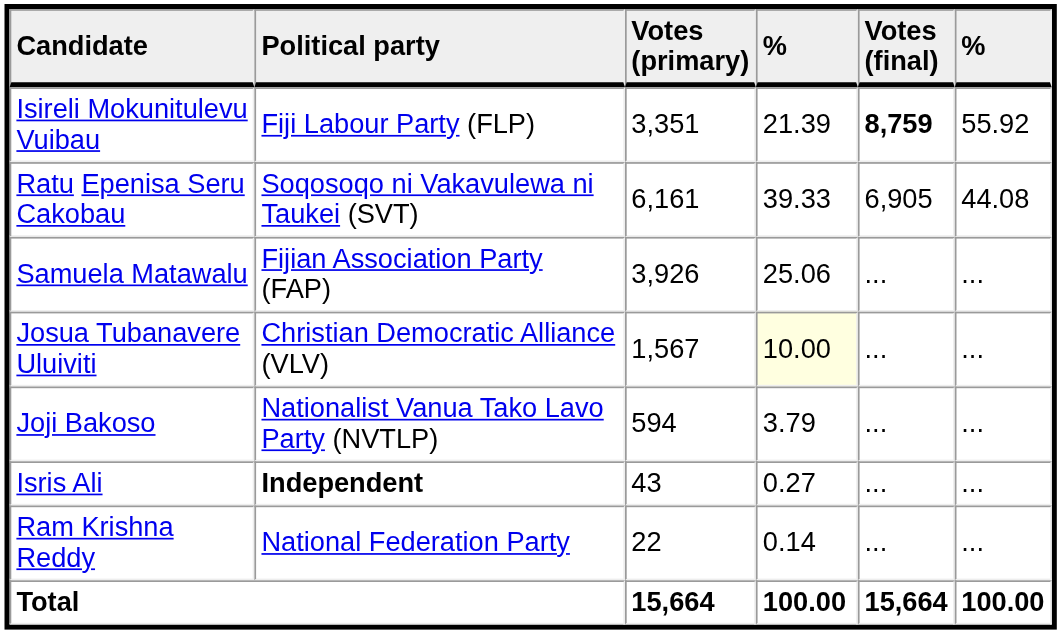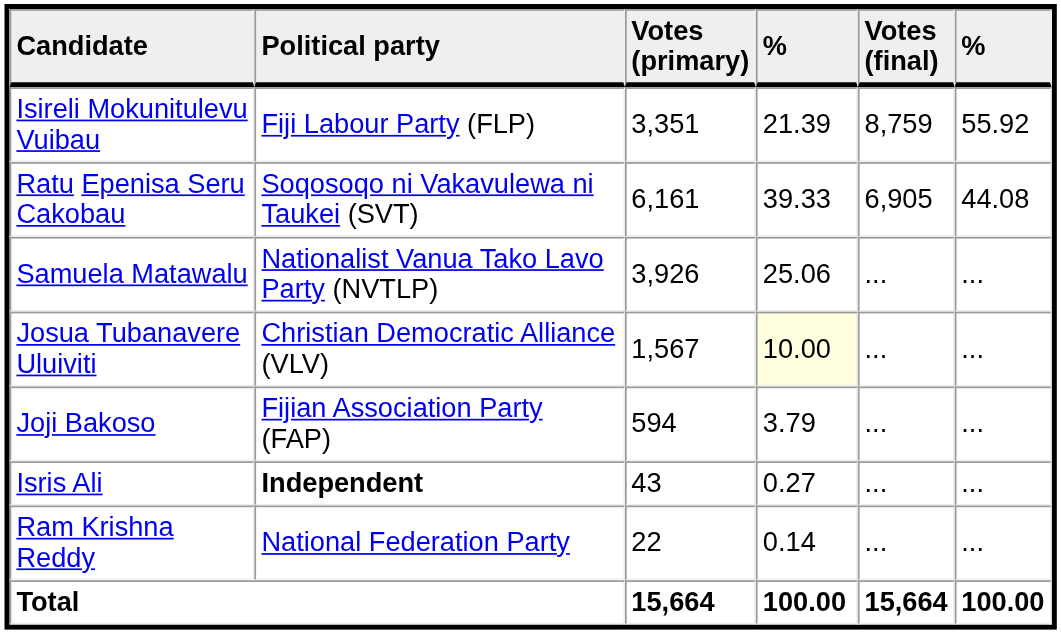Isireli Mokunitulevu Vuibau | Votes (final): bold -> normal
Samuela Matawalu | Political party: Fijian Association Party (FAP) -> Nationalist Vanua Tako Lavo Party (NVTLP)
Joji Bakoso | Political party: Nationalist Vanua Tako Lavo Party (NVTLP) -> Fijian Association Party (FAP)
